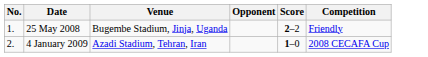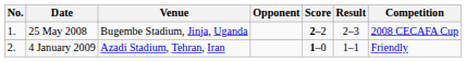+ column: Result | 2–3 | 1–1
25 May 2008 | Competition: Friendly -> 2008 CECAFA Cup
4 January 2009 | Competition: 2008 CECAFA Cup -> Friendly
